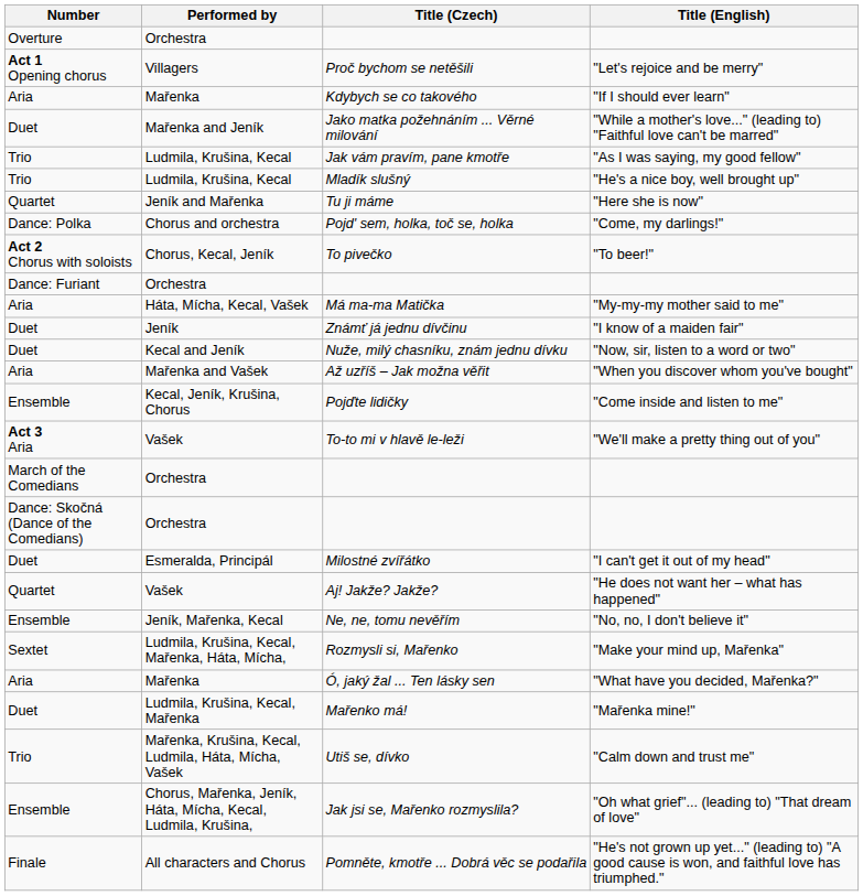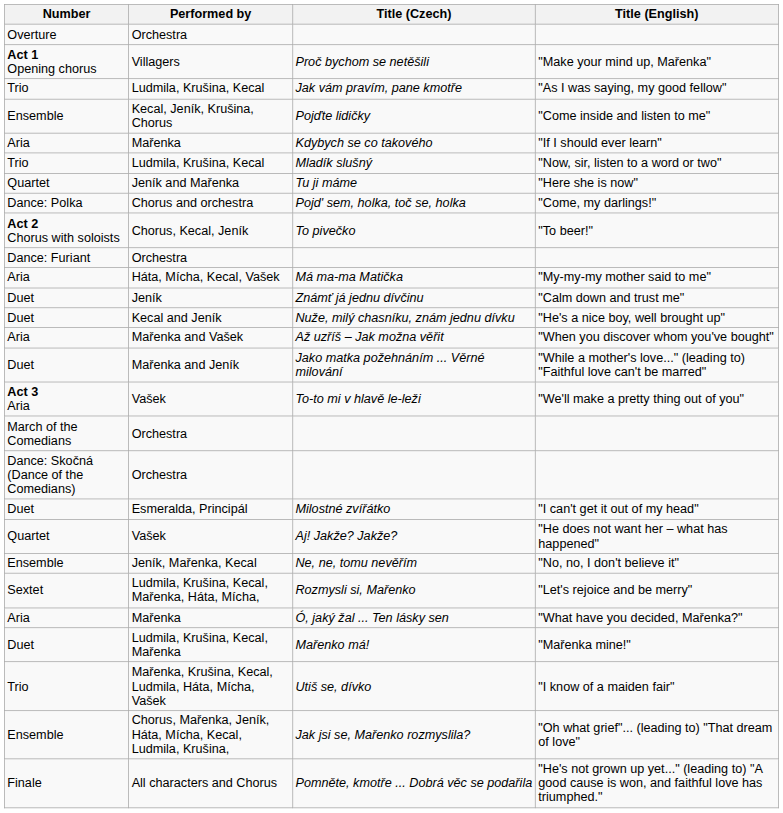Proč bychom se netěšili | Title (English): "Let's rejoice and be merry" -> "Make your mind up, Mařenka"
rows swapped: Kdybych se co takového <-> Jak vám pravím, pane kmotře
rows swapped: Jako matka požehnáním ... Věrné milování <-> Pojďte lidičky
Mladík slušný | Title (English): "He's a nice boy, well brought up" -> "Now, sir, listen to a word or two"
Známť já jednu dívčinu | Title (English): "I know of a maiden fair" -> "Calm down and trust me"
Nuže, milý chasníku, znám jednu dívku | Title (English): "Now, sir, listen to a word or two" -> "He's a nice boy, well brought up"
Rozmysli si, Mařenko | Title (English): "Make your mind up, Mařenka" -> "Let's rejoice and be merry"
Utiš se, dívko | Title (English): "Calm down and trust me" -> "I know of a maiden fair"
